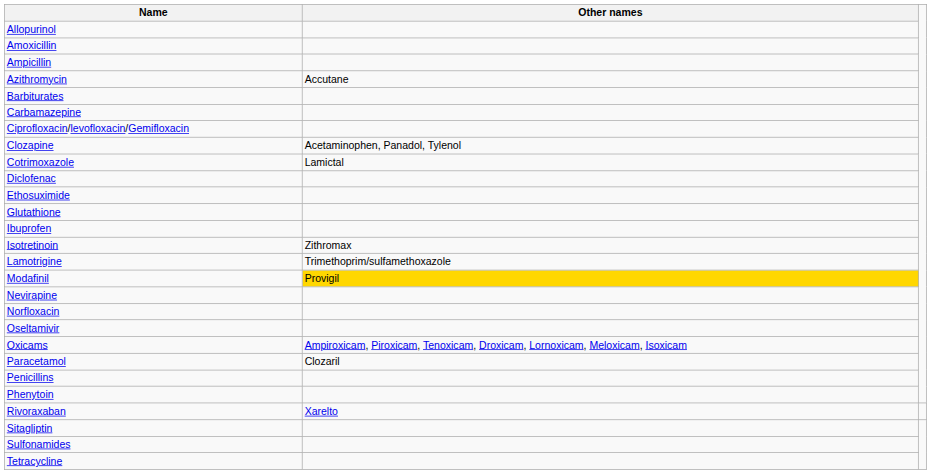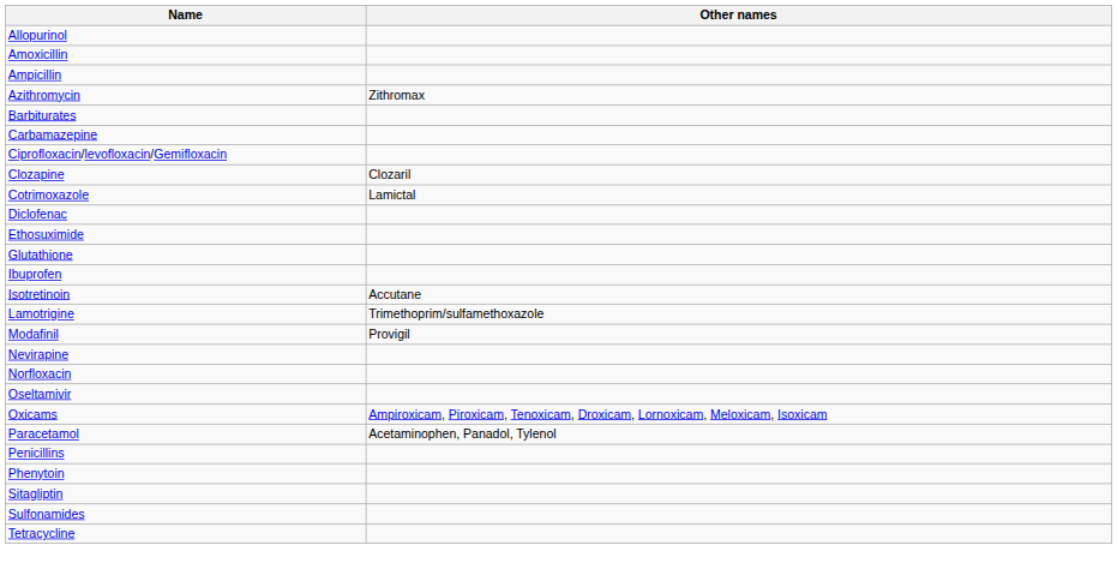Azithromycin | Other names: Accutane -> Zithromax
Clozapine | Other names: Acetaminophen, Panadol, Tylenol -> Clozaril
Isotretinoin | Other names: Zithromax -> Accutane
Modafinil | Other names: gold background -> no background
Paracetamol | Other names: Clozaril -> Acetaminophen, Panadol, Tylenol
- row: Rivoraxaban | Xarelto
